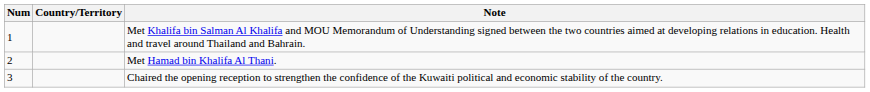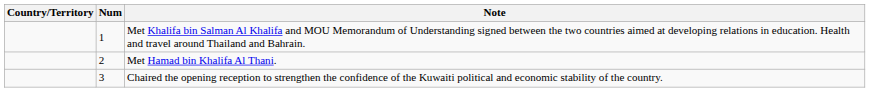columns swapped: Num <-> Country/Territory
